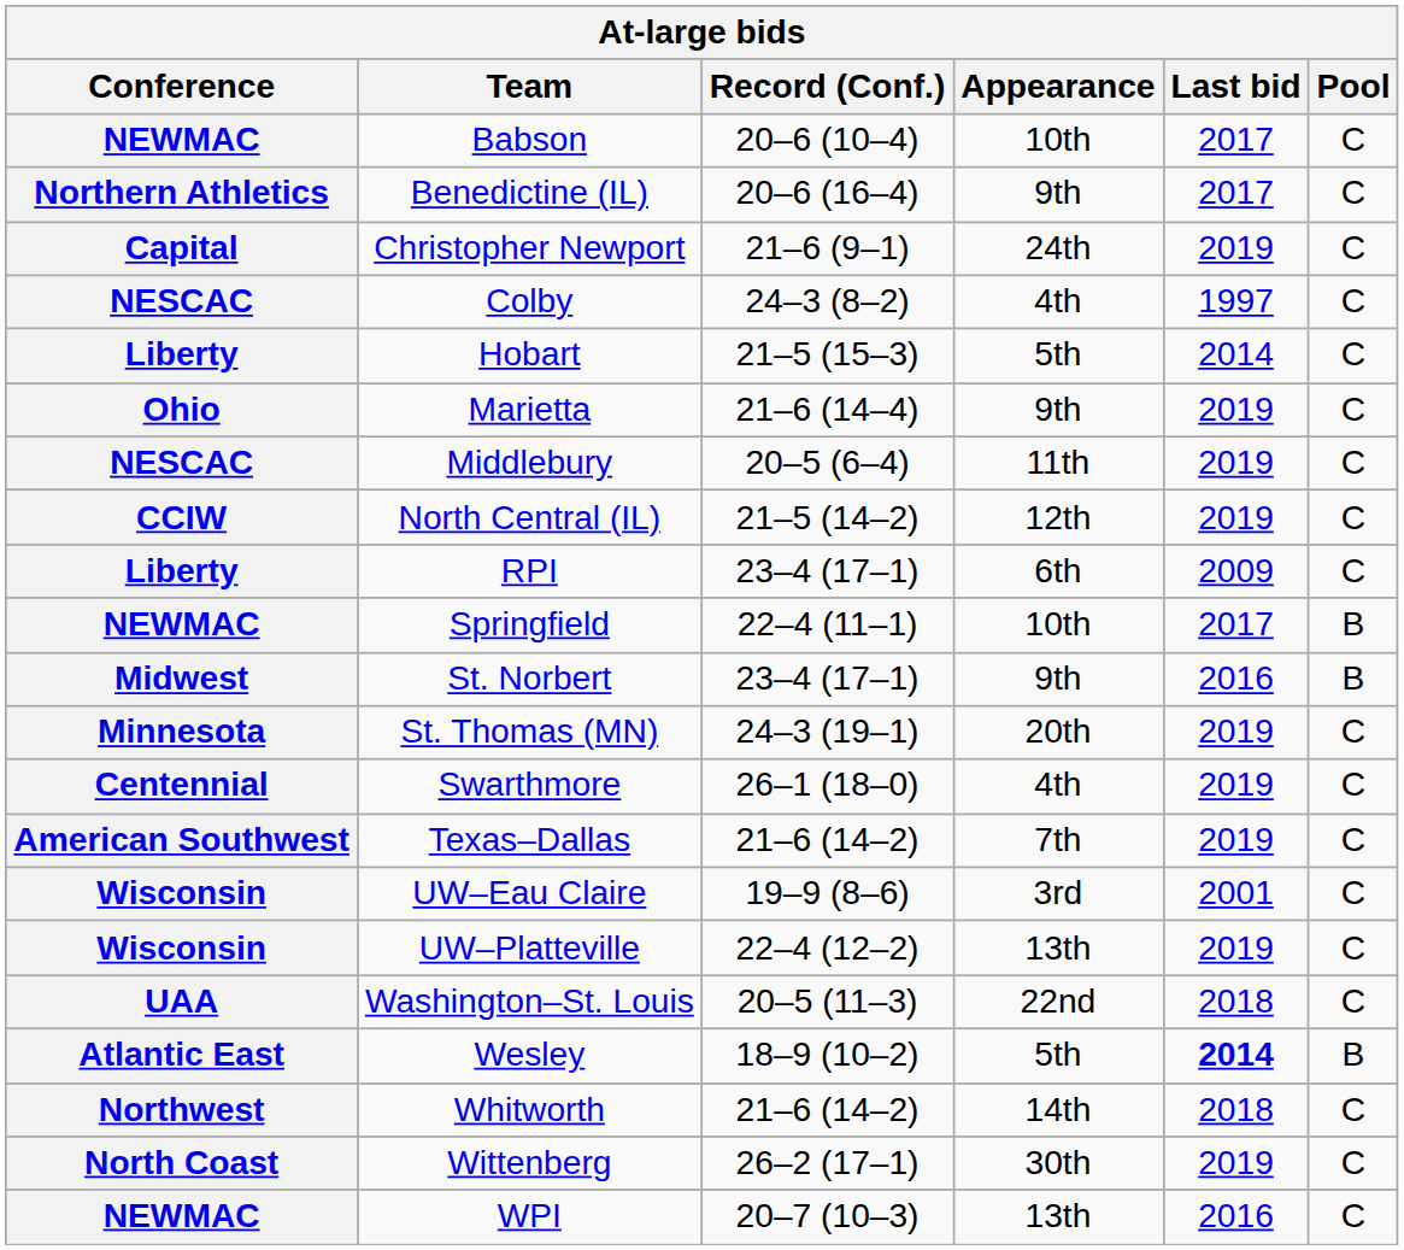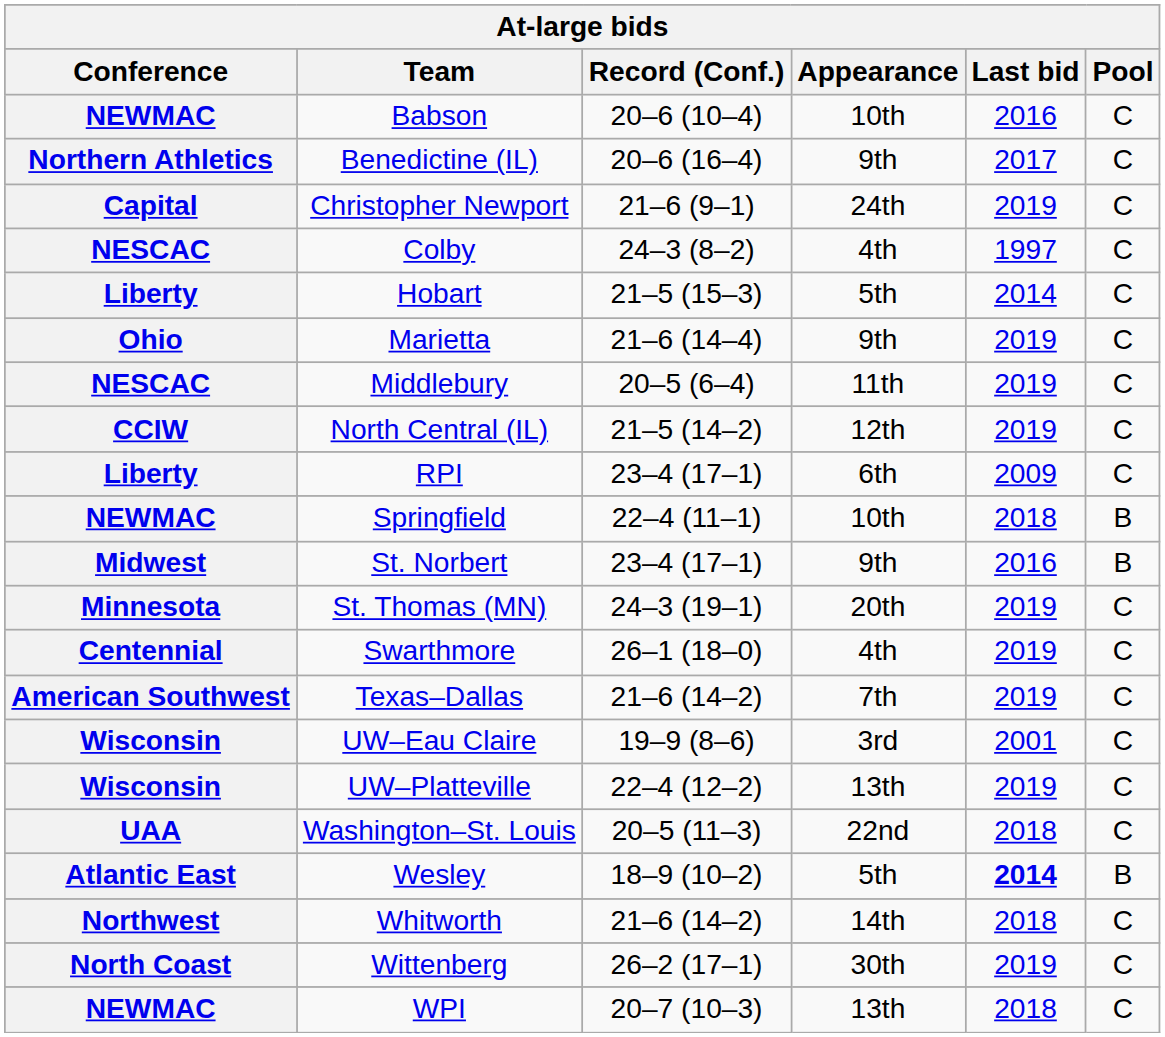Babson | Last bid: 2017 -> 2016
Springfield | Last bid: 2017 -> 2018
WPI | Last bid: 2016 -> 2018
